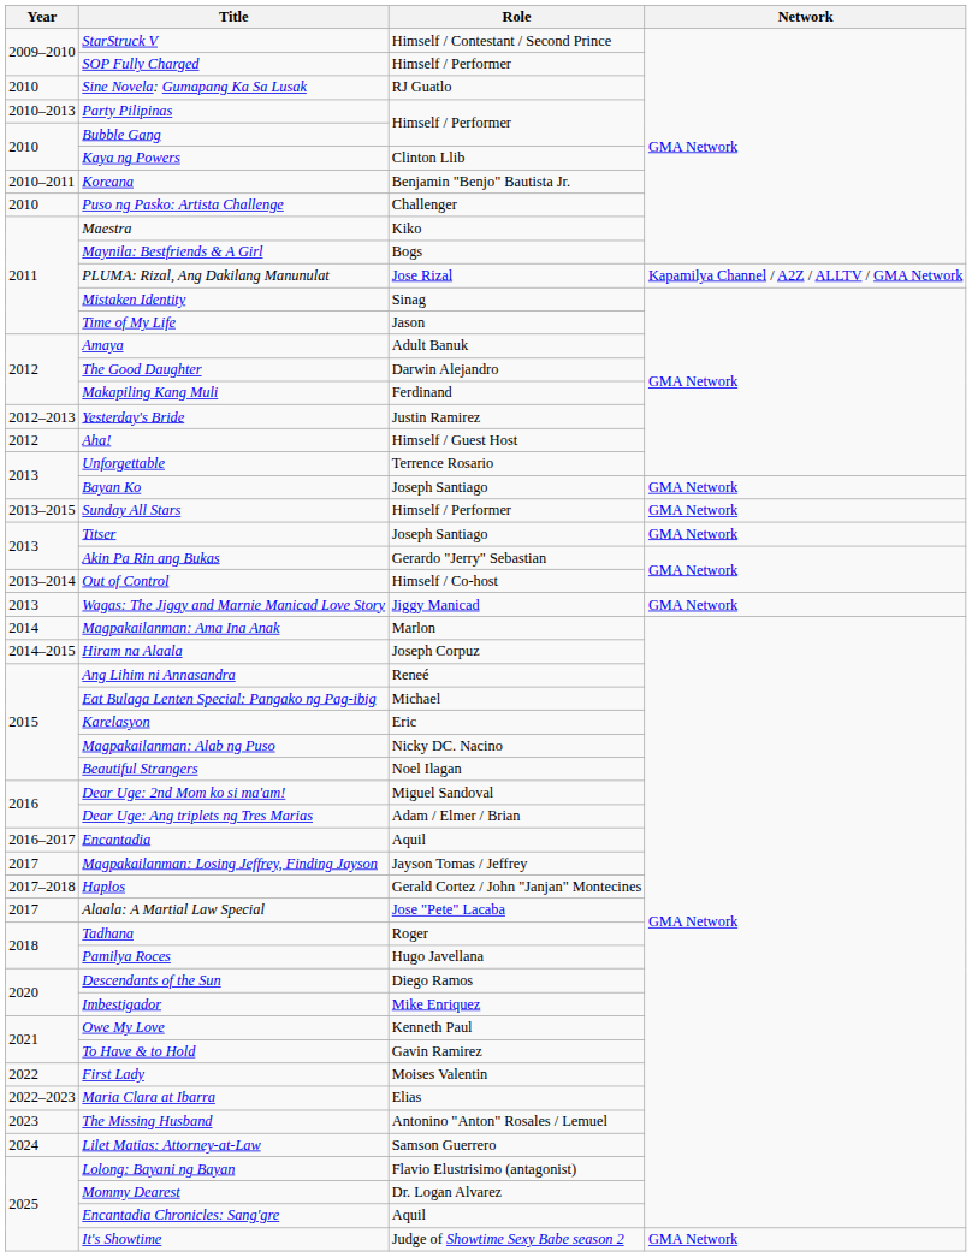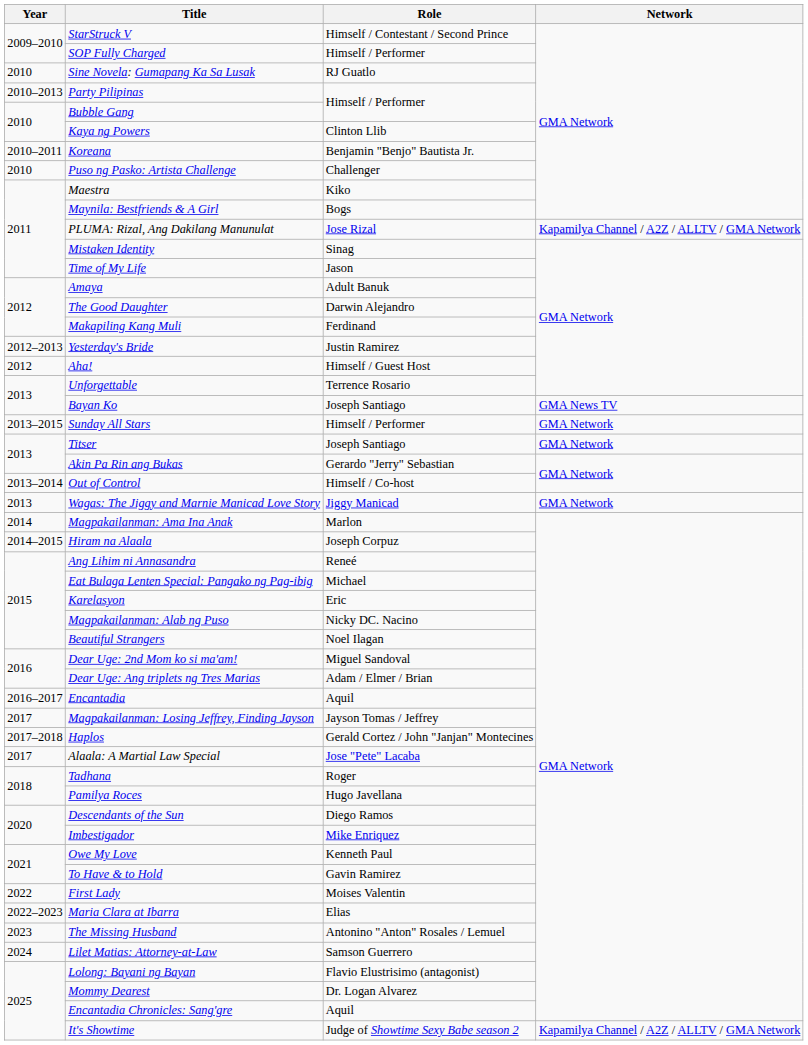Bayan Ko | Network: GMA Network -> GMA News TV
It's Showtime | Network: GMA Network -> Kapamilya Channel / A2Z / ALLTV / GMA Network
